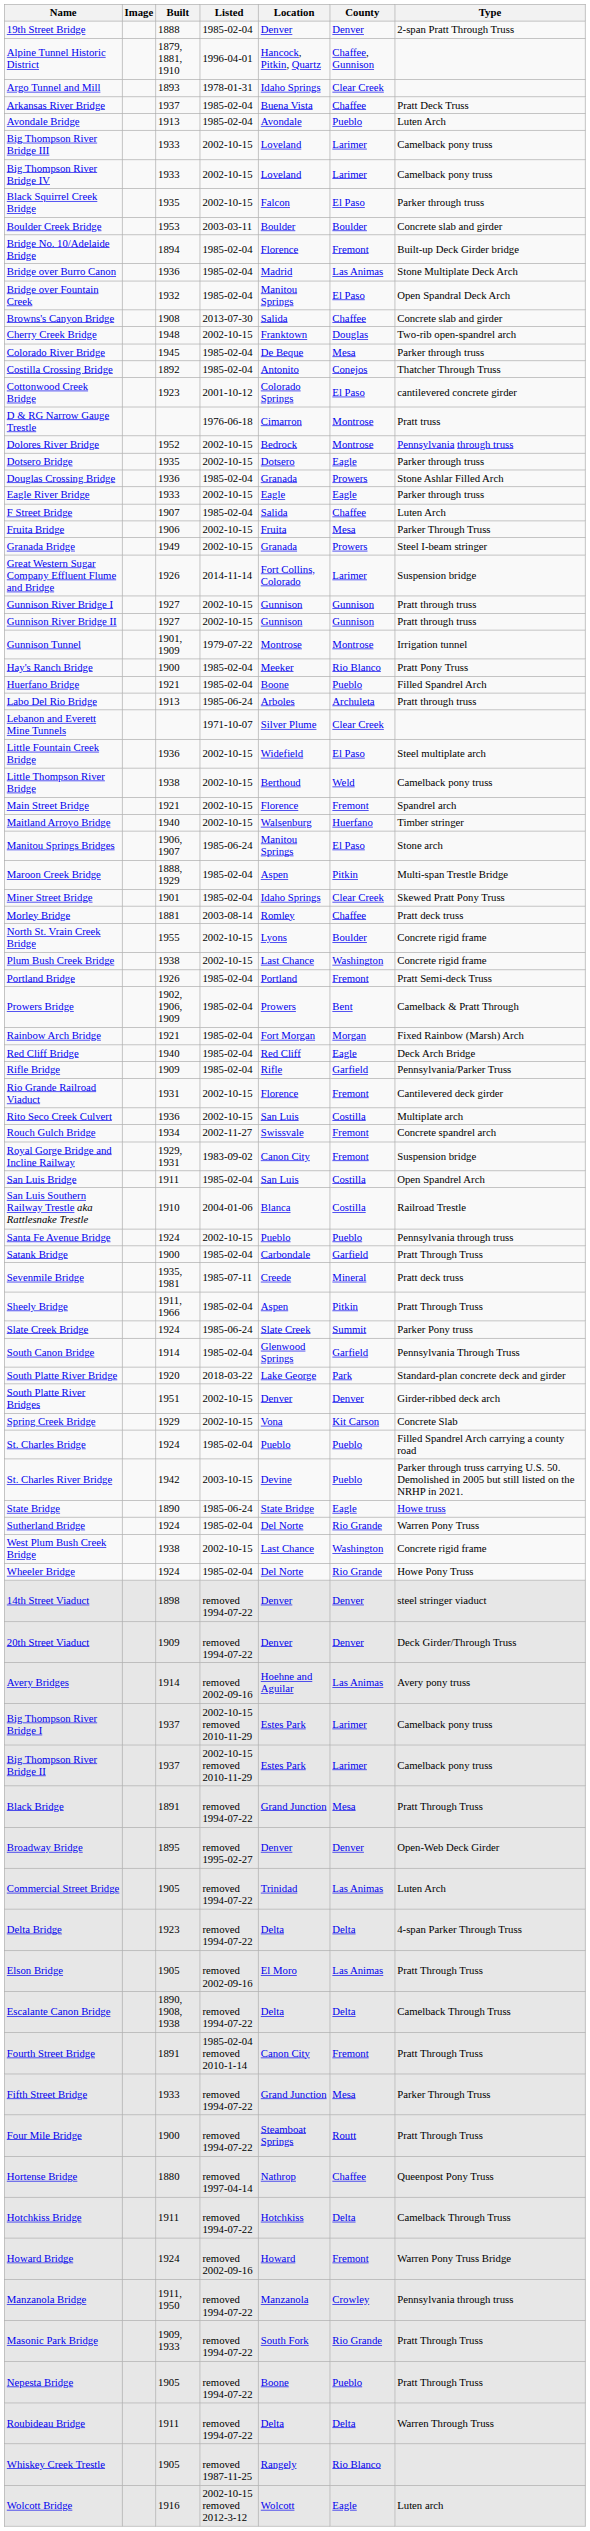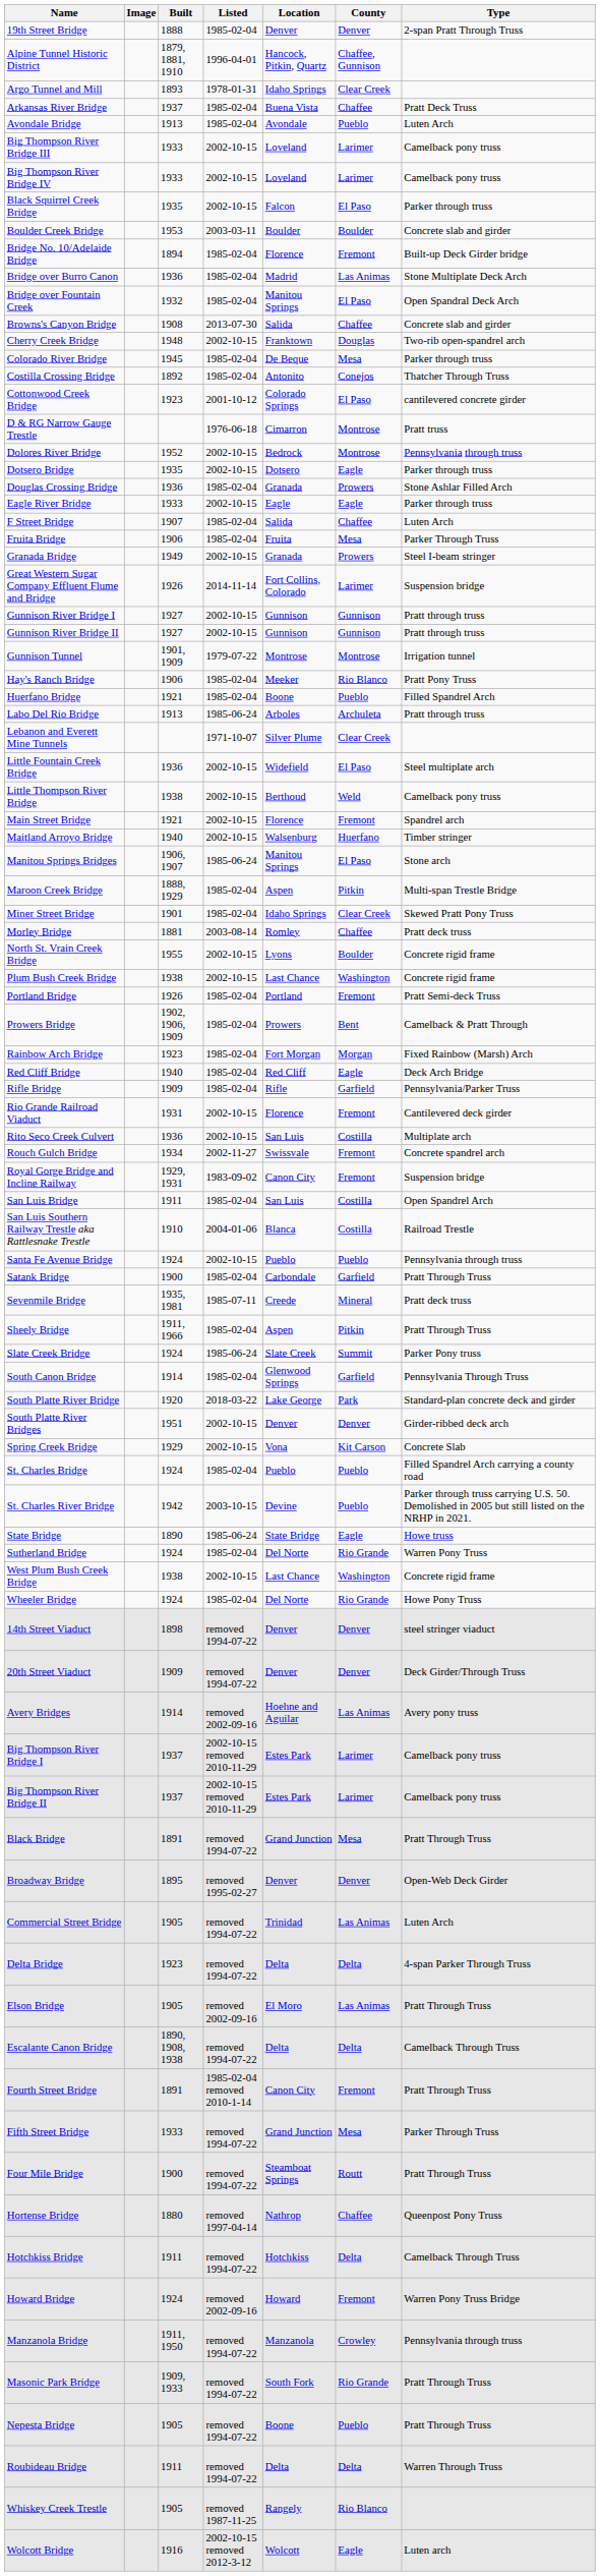Fruita Bridge | Listed: 2002-10-15 -> 1985-02-04
Hay's Ranch Bridge | Built: 1900 -> 1906
Rainbow Arch Bridge | Built: 1921 -> 1923
